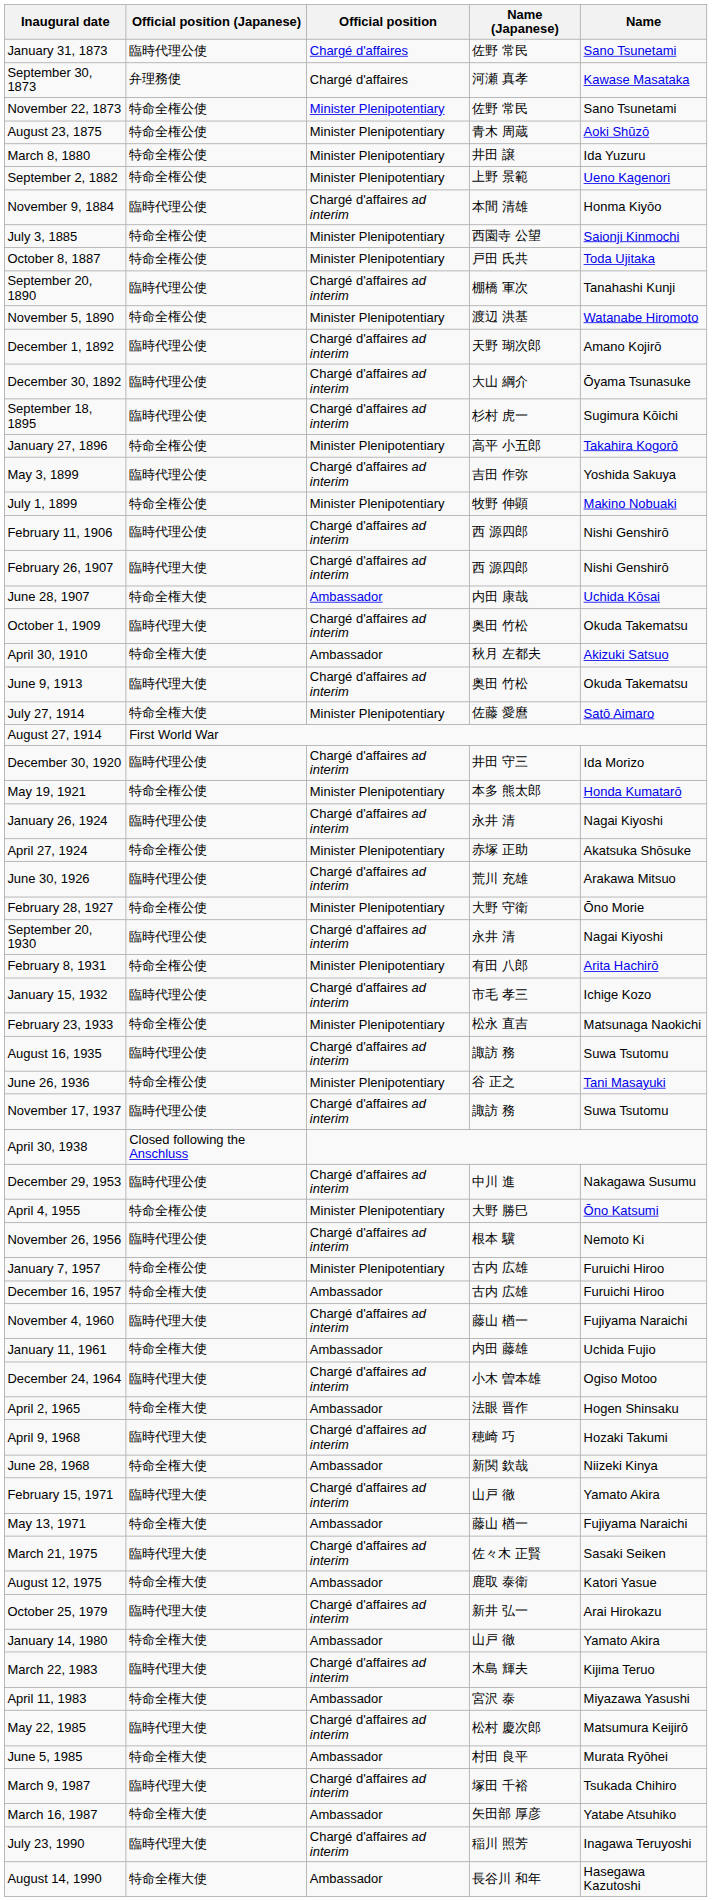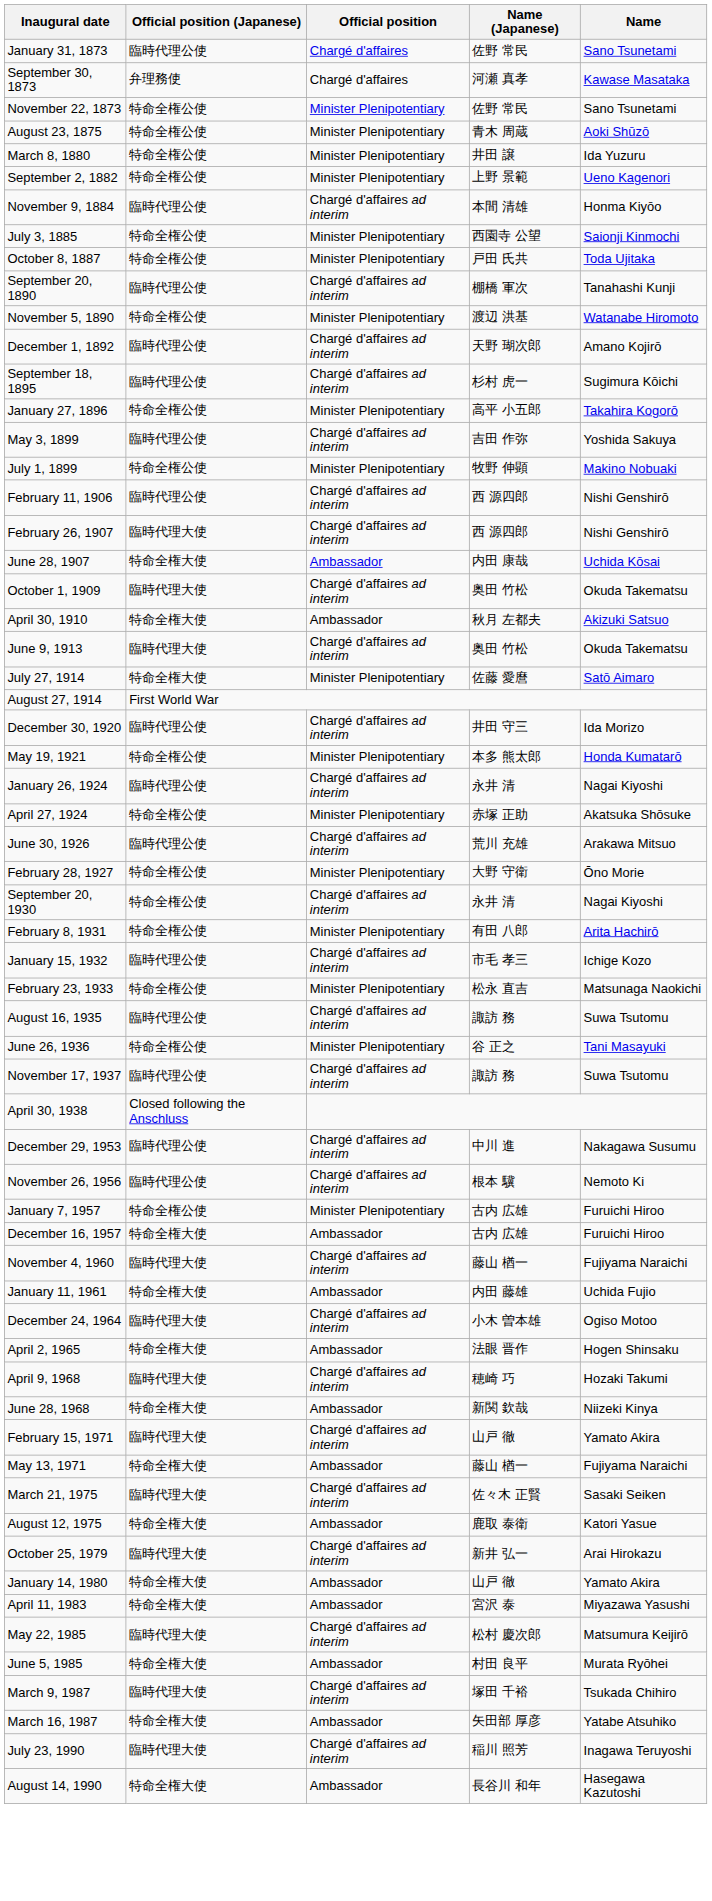- row: December 30, 1892 | 臨時代理公使 | Chargé d'affaires ad interim | 大山 綱介 | Ōyama Tsunasuke
September 20, 1930 | Official position (Japanese): 臨時代理公使 -> 特命全権公使
- row: April 4, 1955 | 特命全権公使 | Minister Plenipotentiary | 大野 勝巳 | Ōno Katsumi
- row: March 22, 1983 | 臨時代理大使 | Chargé d'affaires ad interim | 木島 輝夫 | Kijima Teruo
